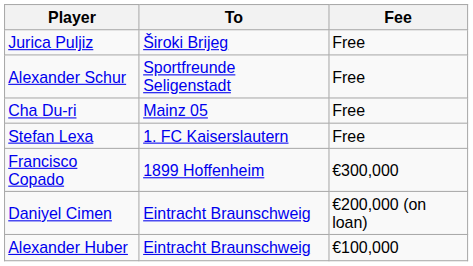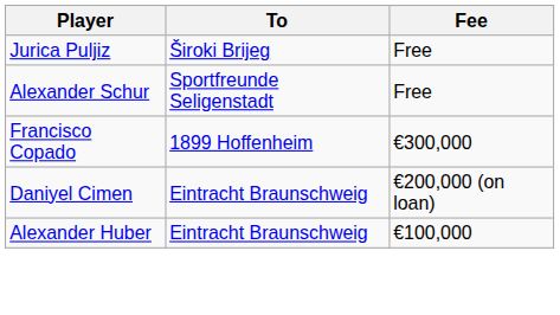- row: Cha Du-ri | Mainz 05 | Free
- row: Stefan Lexa | 1. FC Kaiserslautern | Free
